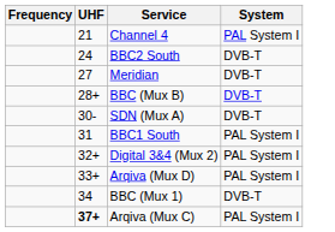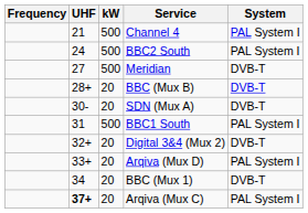+ column: kW | 500 | 500 | 500 | 20 | 20 | 500 | 20 | 20 | 20 | 20
BBC2 South | System: DVB-T -> PAL System I
Digital 3&4 (Mux 2) | System: PAL System I -> DVB-T
